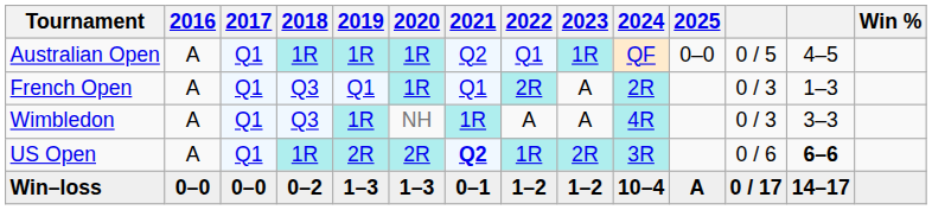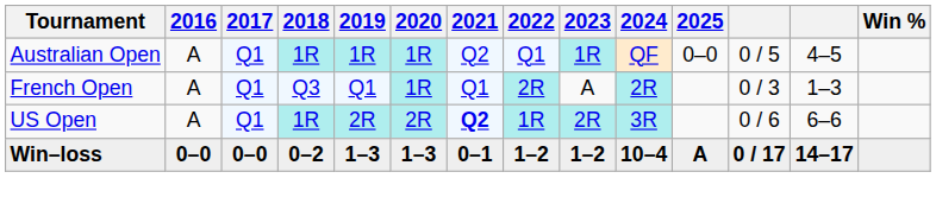- row: Wimbledon | A | Q1 | Q3 | 1R | NH | 1R | A | A | 4R | 0 / 3 | 3–3
US Open | column 13: bold -> normal
